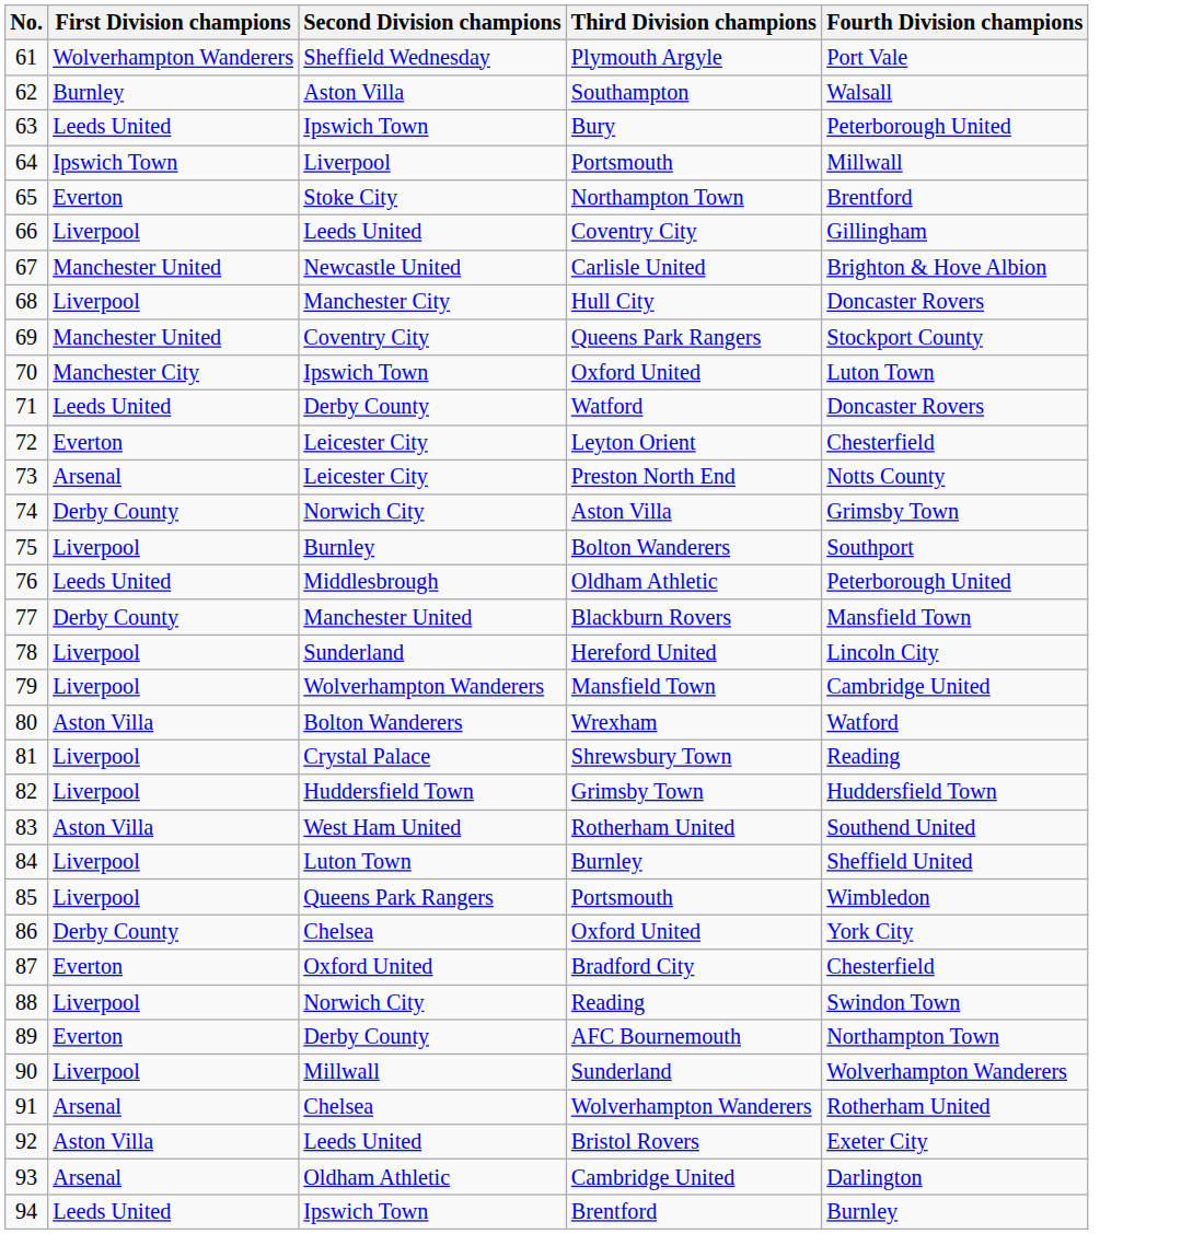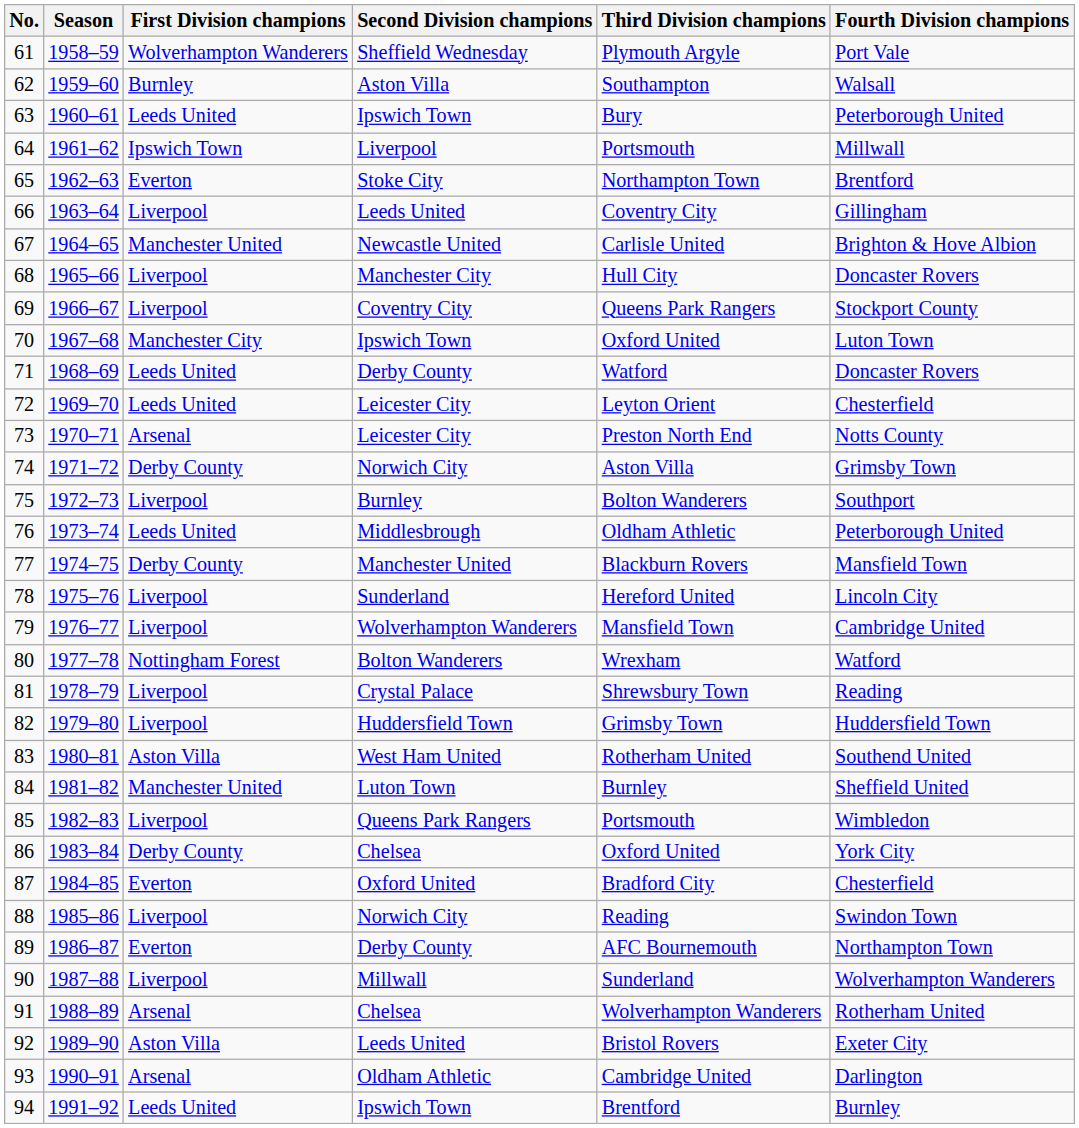+ column: Season | 1958–59 | 1959–60 | 1960–61 | 1961–62 | 1962–63 | 1963–64 | 1964–65 | 1965–66 | 1966–67 | 1967–68 | 1968–69 | 1969–70 | 1970–71 | 1971–72 | 1972–73 | 1973–74 | 1974–75 | 1975–76 | 1976–77 | 1977–78 | 1978–79 | 1979–80 | 1980–81 | 1981–82 | 1982–83 | 1983–84 | 1984–85 | 1985–86 | 1986–87 | 1987–88 | 1988–89 | 1989–90 | 1990–91 | 1991–92
69 | First Division champions: Manchester United -> Liverpool
72 | First Division champions: Everton -> Leeds United
80 | First Division champions: Aston Villa -> Nottingham Forest
84 | First Division champions: Liverpool -> Manchester United
